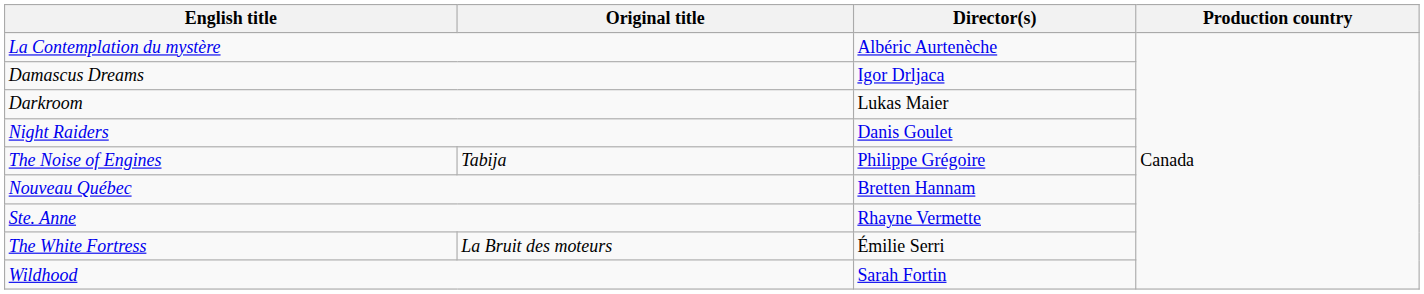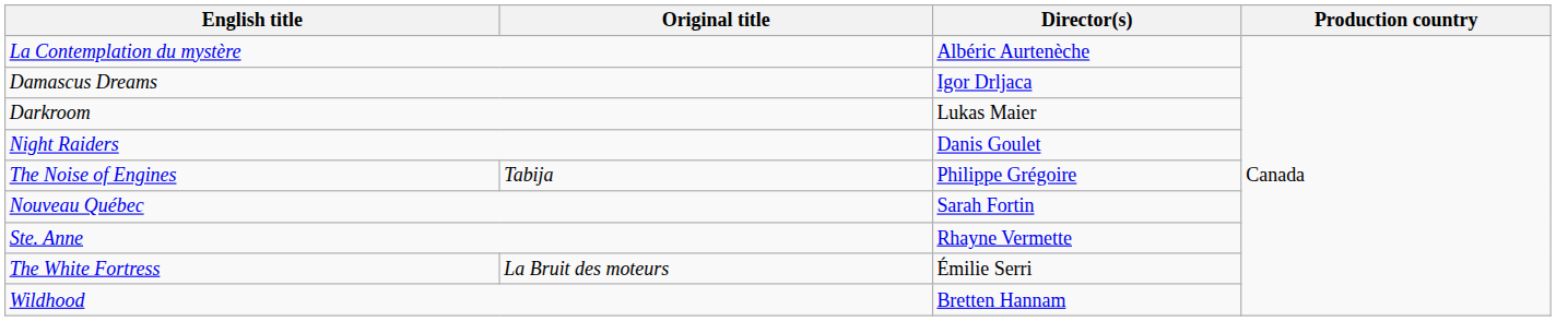Nouveau Québec | Director(s): Bretten Hannam -> Sarah Fortin
Wildhood | Director(s): Sarah Fortin -> Bretten Hannam
